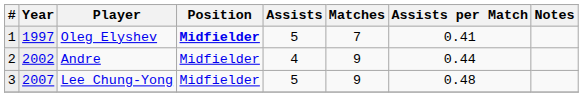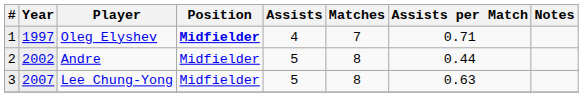Oleg Elyshev | Assists: 5 -> 4
Oleg Elyshev | Assists per Match: 0.41 -> 0.71
Andre | Assists: 4 -> 5
Andre | Matches: 9 -> 8
Lee Chung-Yong | Matches: 9 -> 8
Lee Chung-Yong | Assists per Match: 0.48 -> 0.63
